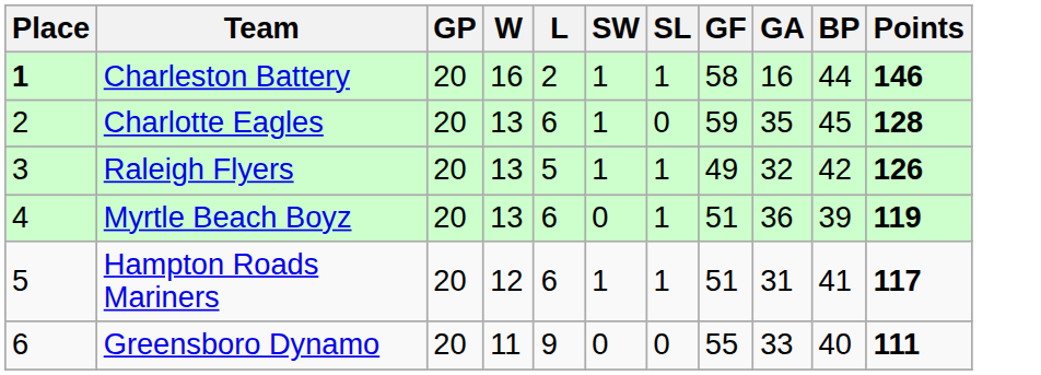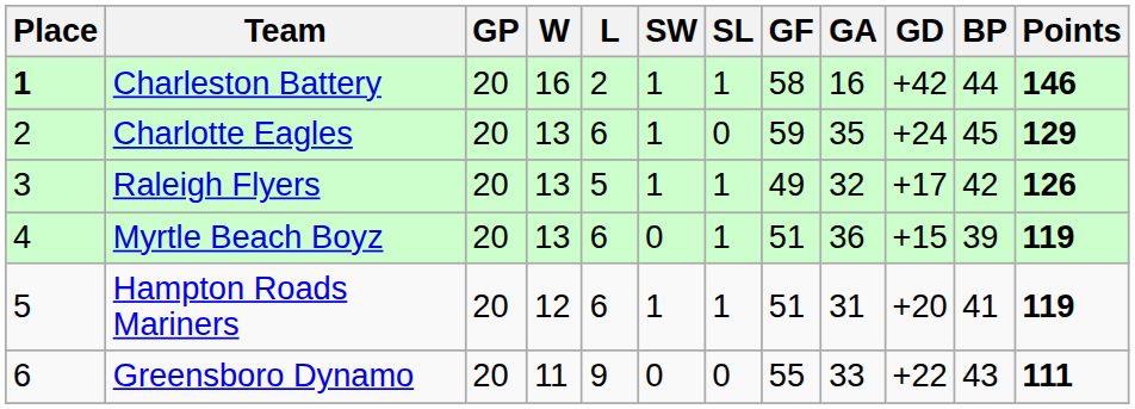+ column: GD | +42 | +24 | +17 | +15 | +20 | +22
Charlotte Eagles | Points: 128 -> 129
Hampton Roads Mariners | Points: 117 -> 119
Greensboro Dynamo | BP: 40 -> 43
